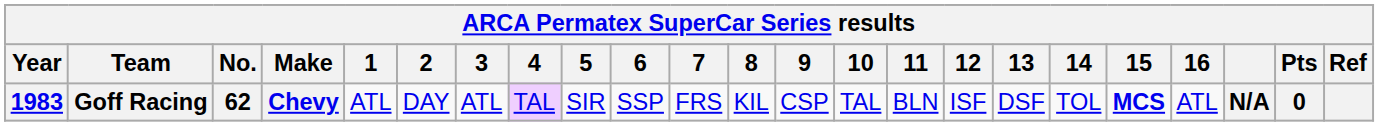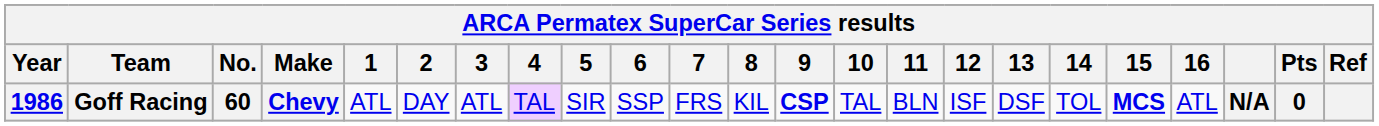Goff Racing | Year: 1983 -> 1986
Goff Racing | No.: 62 -> 60
Goff Racing | 9: normal -> bold
